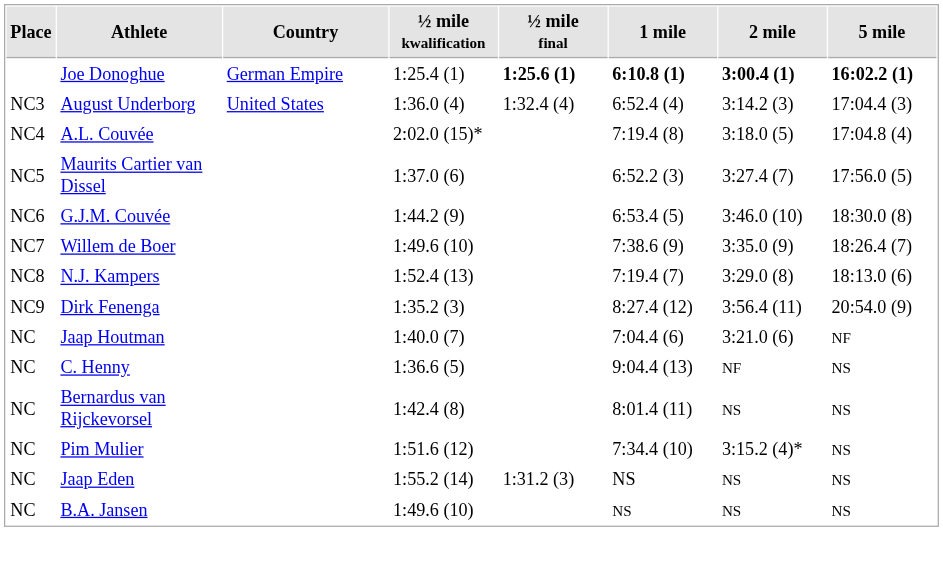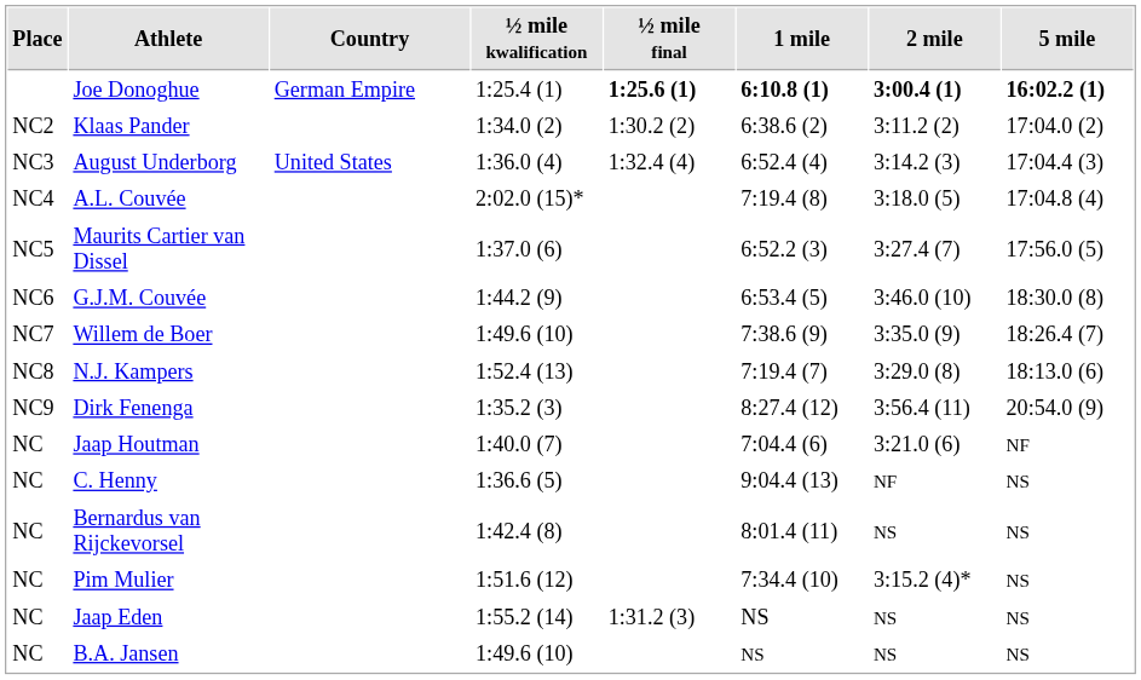+ row: NC2 | Klaas Pander | 1:34.0 (2) | 1:30.2 (2) | 6:38.6 (2) | 3:11.2 (2) | 17:04.0 (2)
